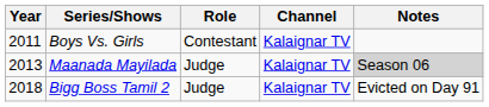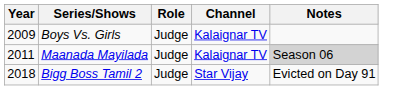Boys Vs. Girls | Year: 2011 -> 2009
Boys Vs. Girls | Role: Contestant -> Judge
Maanada Mayilada | Year: 2013 -> 2011
Bigg Boss Tamil 2 | Channel: Kalaignar TV -> Star Vijay
